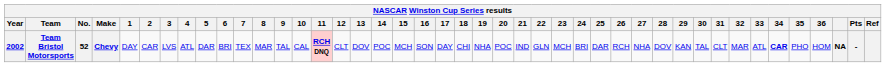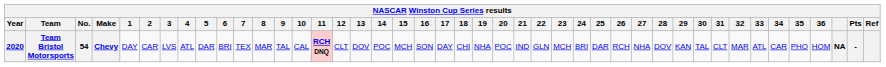Team Bristol Motorsports | Year: 2002 -> 2020
Team Bristol Motorsports | No.: 52 -> 54
Team Bristol Motorsports | 34: bold -> normal
